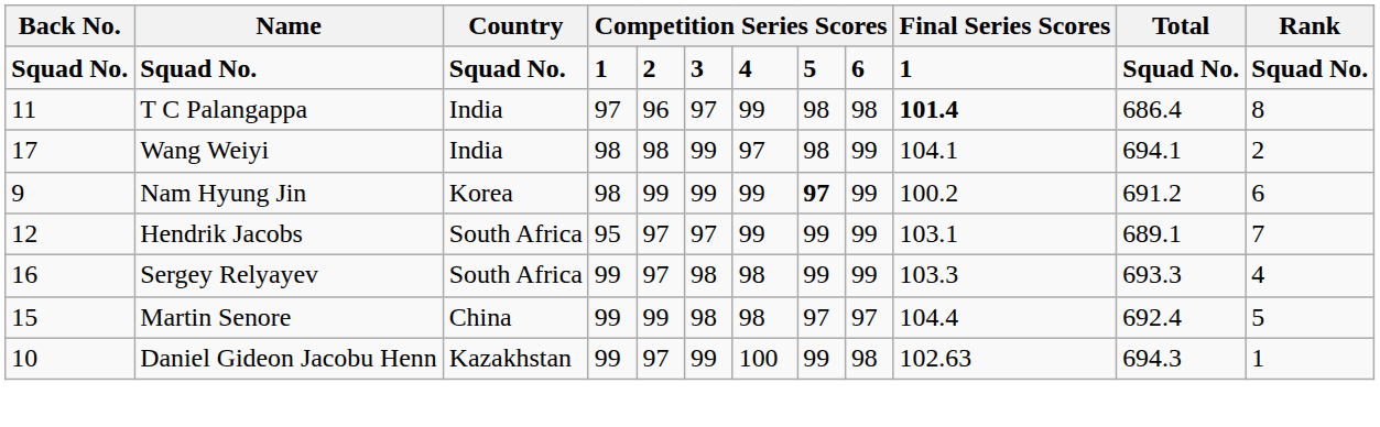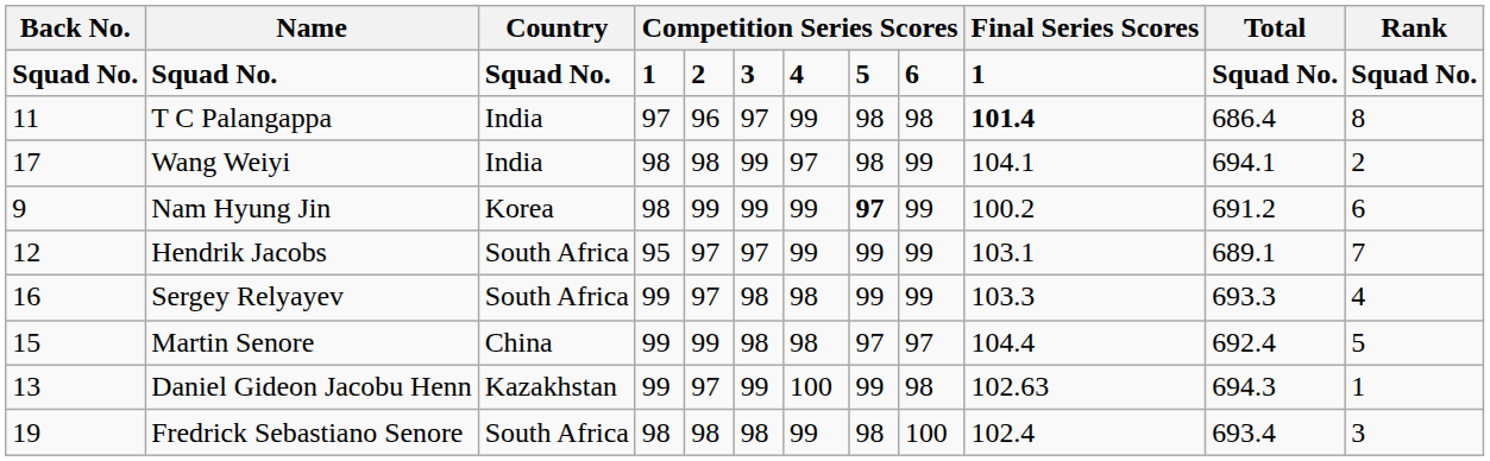Daniel Gideon Jacobu Henn | Back No.: 10 -> 13
+ row: 19 | Fredrick Sebastiano Senore | South Africa | 98 | 98 | 98 | 99 | 98 | 100 | 102.4 | 693.4 | 3
